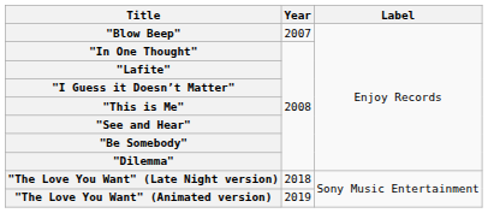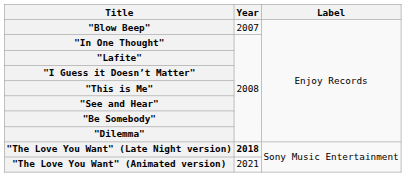"The Love You Want" (Late Night version) | Year: normal -> bold
"The Love You Want" (Animated version) | Year: 2019 -> 2021
